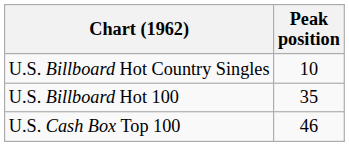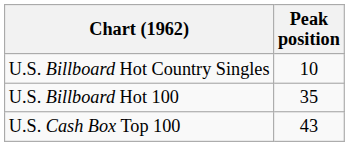U.S. Cash Box Top 100 | Peak position: 46 -> 43
